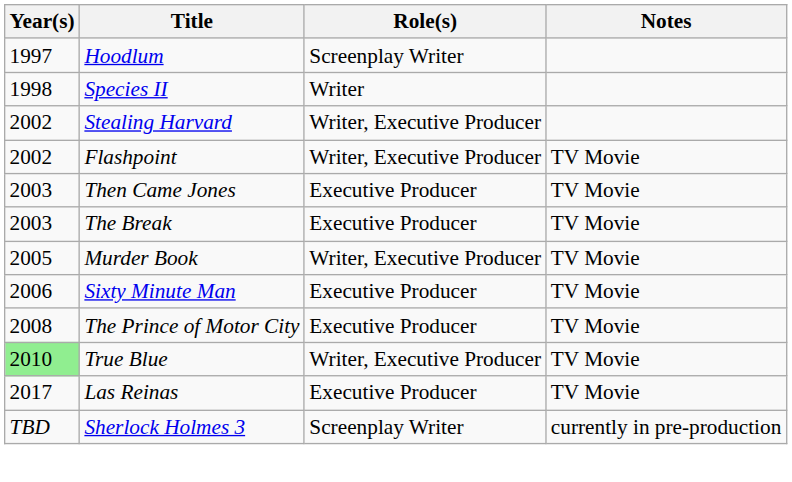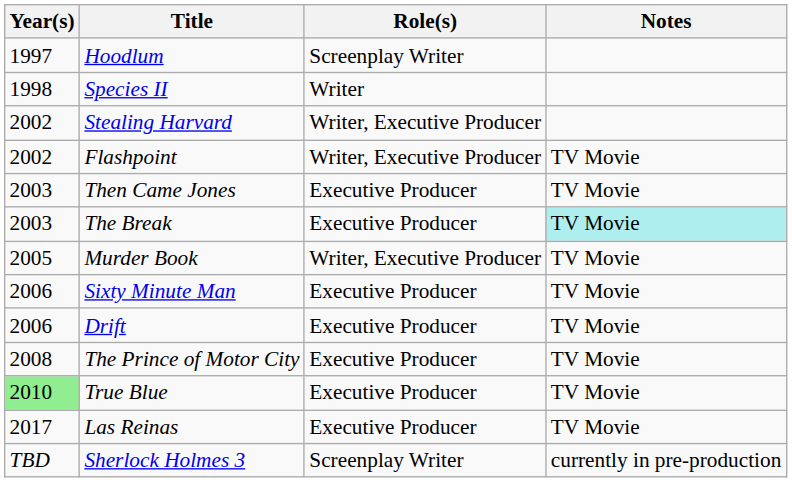The Break | Notes: no background -> paleturquoise background
+ row: 2006 | Drift | Executive Producer | TV Movie
True Blue | Role(s): Writer, Executive Producer -> Executive Producer
